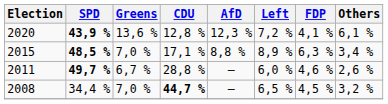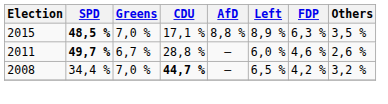- row: 2020 | 43,9 % | 13,6 % | 12,8 % | 12,3 % | 7,2 % | 4,1 % | 6,1 %
2015 | Others: 3,4 % -> 3,5 %
2008 | FDP: 4,5 % -> 4,2 %
